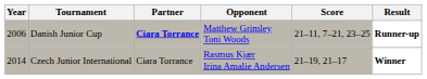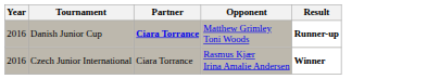- column: Score | 21–11, 7–21, 23–25 | 21–19, 21–17
Danish Junior Cup | Year: 2006 -> 2016
Czech Junior International | Year: 2014 -> 2016
